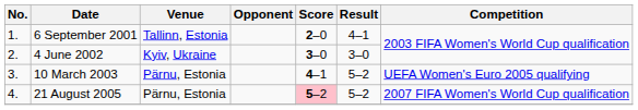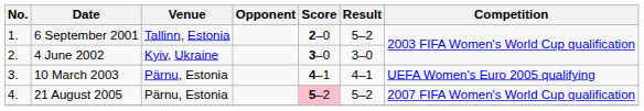6 September 2001 | Result: 4–1 -> 5–2
10 March 2003 | Result: 5–2 -> 4–1
